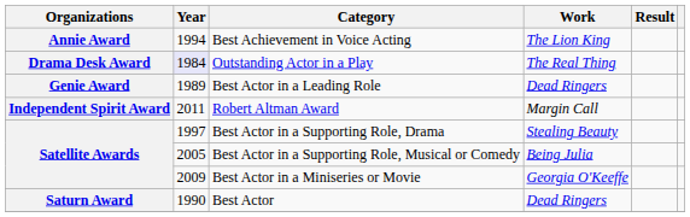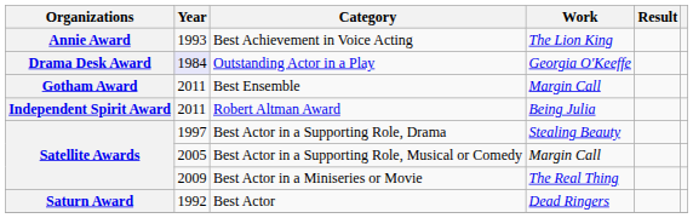Best Achievement in Voice Acting | Year: 1994 -> 1993
Outstanding Actor in a Play | Work: The Real Thing -> Georgia O'Keeffe
- row: Genie Award | 1989 | Best Actor in a Leading Role | Dead Ringers
+ row: Gotham Award | 2011 | Best Ensemble | Margin Call
Robert Altman Award | Work: Margin Call -> Being Julia
Best Actor in a Supporting Role, Musical or Comedy | Work: Being Julia -> Margin Call
Best Actor in a Miniseries or Movie | Work: Georgia O'Keeffe -> The Real Thing
Best Actor | Year: 1990 -> 1992
